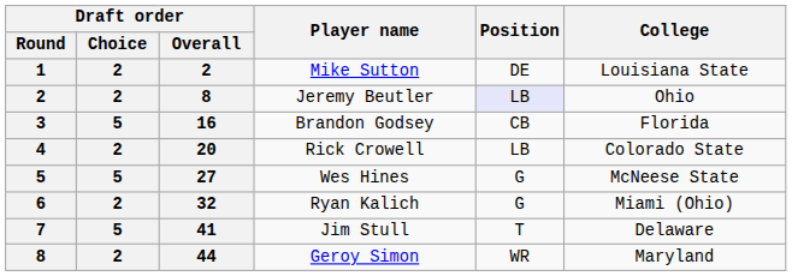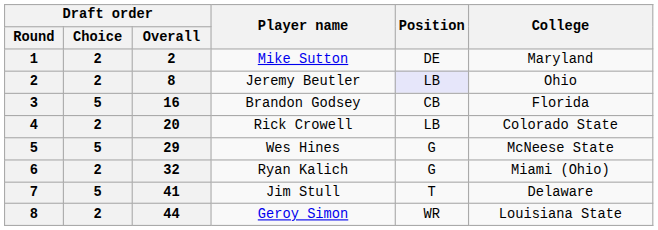Mike Sutton | College: Louisiana State -> Maryland
Wes Hines | Draft order / Overall: 27 -> 29
Geroy Simon | College: Maryland -> Louisiana State
